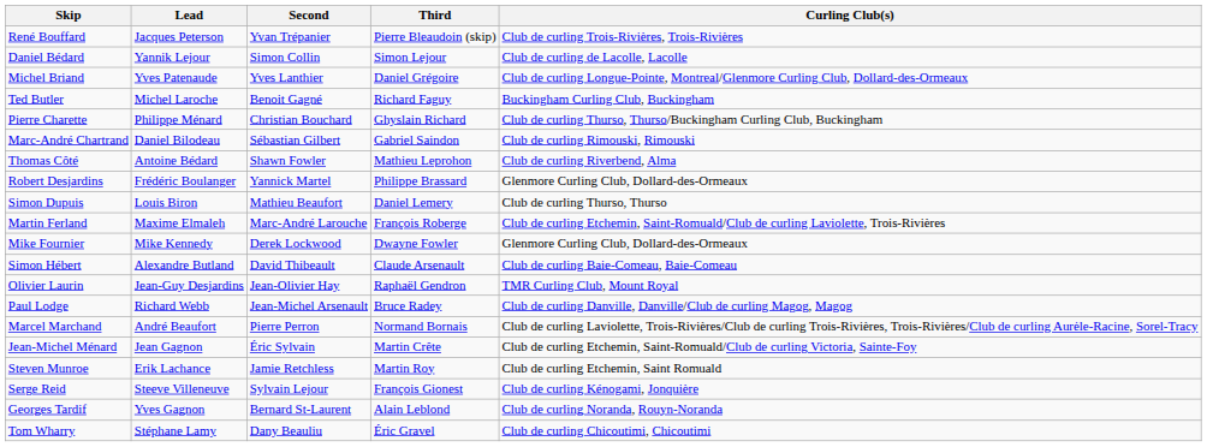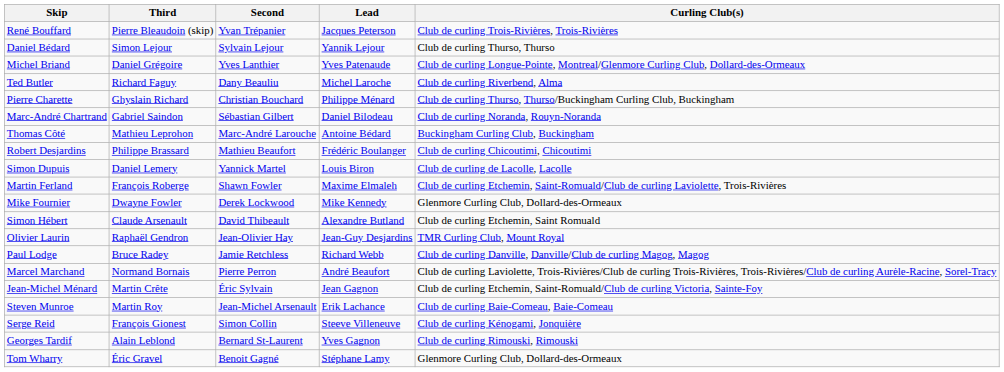columns swapped: Third <-> Lead
Daniel Bédard | Second: Simon Collin -> Sylvain Lejour
Daniel Bédard | Curling Club(s): Club de curling de Lacolle, Lacolle -> Club de curling Thurso, Thurso
Ted Butler | Second: Benoit Gagné -> Dany Beauliu
Ted Butler | Curling Club(s): Buckingham Curling Club, Buckingham -> Club de curling Riverbend, Alma
Marc-André Chartrand | Curling Club(s): Club de curling Rimouski, Rimouski -> Club de curling Noranda, Rouyn-Noranda
Thomas Côté | Second: Shawn Fowler -> Marc-André Larouche
Thomas Côté | Curling Club(s): Club de curling Riverbend, Alma -> Buckingham Curling Club, Buckingham
Robert Desjardins | Second: Yannick Martel -> Mathieu Beaufort
Robert Desjardins | Curling Club(s): Glenmore Curling Club, Dollard-des-Ormeaux -> Club de curling Chicoutimi, Chicoutimi
Simon Dupuis | Second: Mathieu Beaufort -> Yannick Martel
Simon Dupuis | Curling Club(s): Club de curling Thurso, Thurso -> Club de curling de Lacolle, Lacolle
Martin Ferland | Second: Marc-André Larouche -> Shawn Fowler
Simon Hébert | Curling Club(s): Club de curling Baie-Comeau, Baie-Comeau -> Club de curling Etchemin, Saint Romuald
Paul Lodge | Second: Jean-Michel Arsenault -> Jamie Retchless
Steven Munroe | Second: Jamie Retchless -> Jean-Michel Arsenault
Steven Munroe | Curling Club(s): Club de curling Etchemin, Saint Romuald -> Club de curling Baie-Comeau, Baie-Comeau
Serge Reid | Second: Sylvain Lejour -> Simon Collin
Georges Tardif | Curling Club(s): Club de curling Noranda, Rouyn-Noranda -> Club de curling Rimouski, Rimouski
Tom Wharry | Second: Dany Beauliu -> Benoit Gagné
Tom Wharry | Curling Club(s): Club de curling Chicoutimi, Chicoutimi -> Glenmore Curling Club, Dollard-des-Ormeaux
